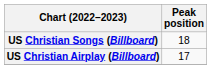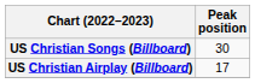US Christian Songs (Billboard) | Peak position: 18 -> 30
